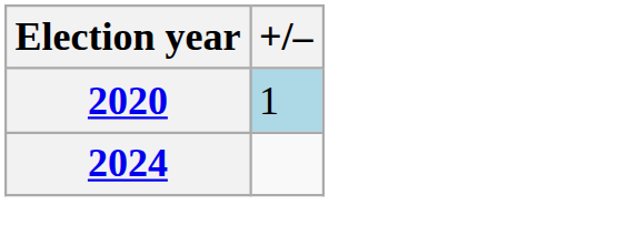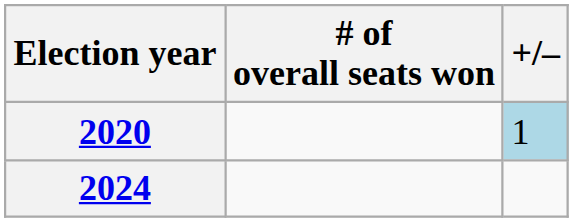+ column: # of overall seats won
